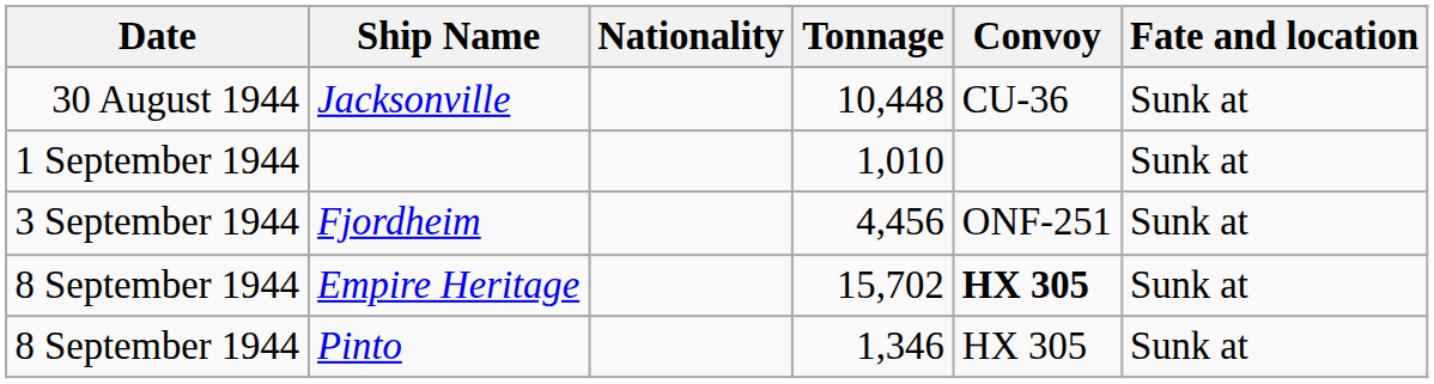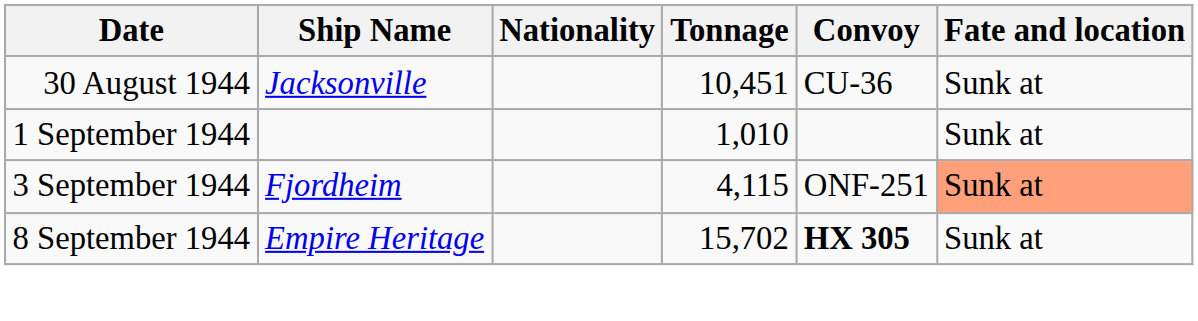Jacksonville | Tonnage: 10,448 -> 10,451
Fjordheim | Tonnage: 4,456 -> 4,115
Fjordheim | Fate and location: no background -> lightsalmon background
- row: 8 September 1944 | Pinto | 1,346 | HX 305 | Sunk at
